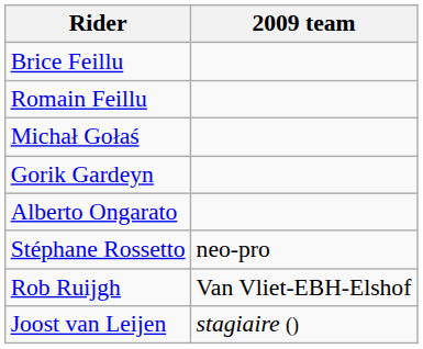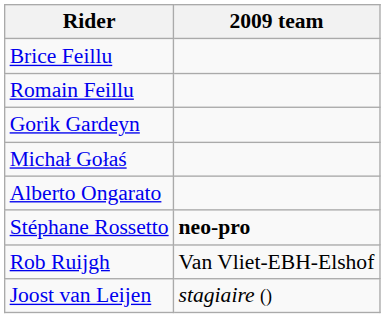rows swapped: Gorik Gardeyn <-> Michał Gołaś
Stéphane Rossetto | 2009 team: normal -> bold
